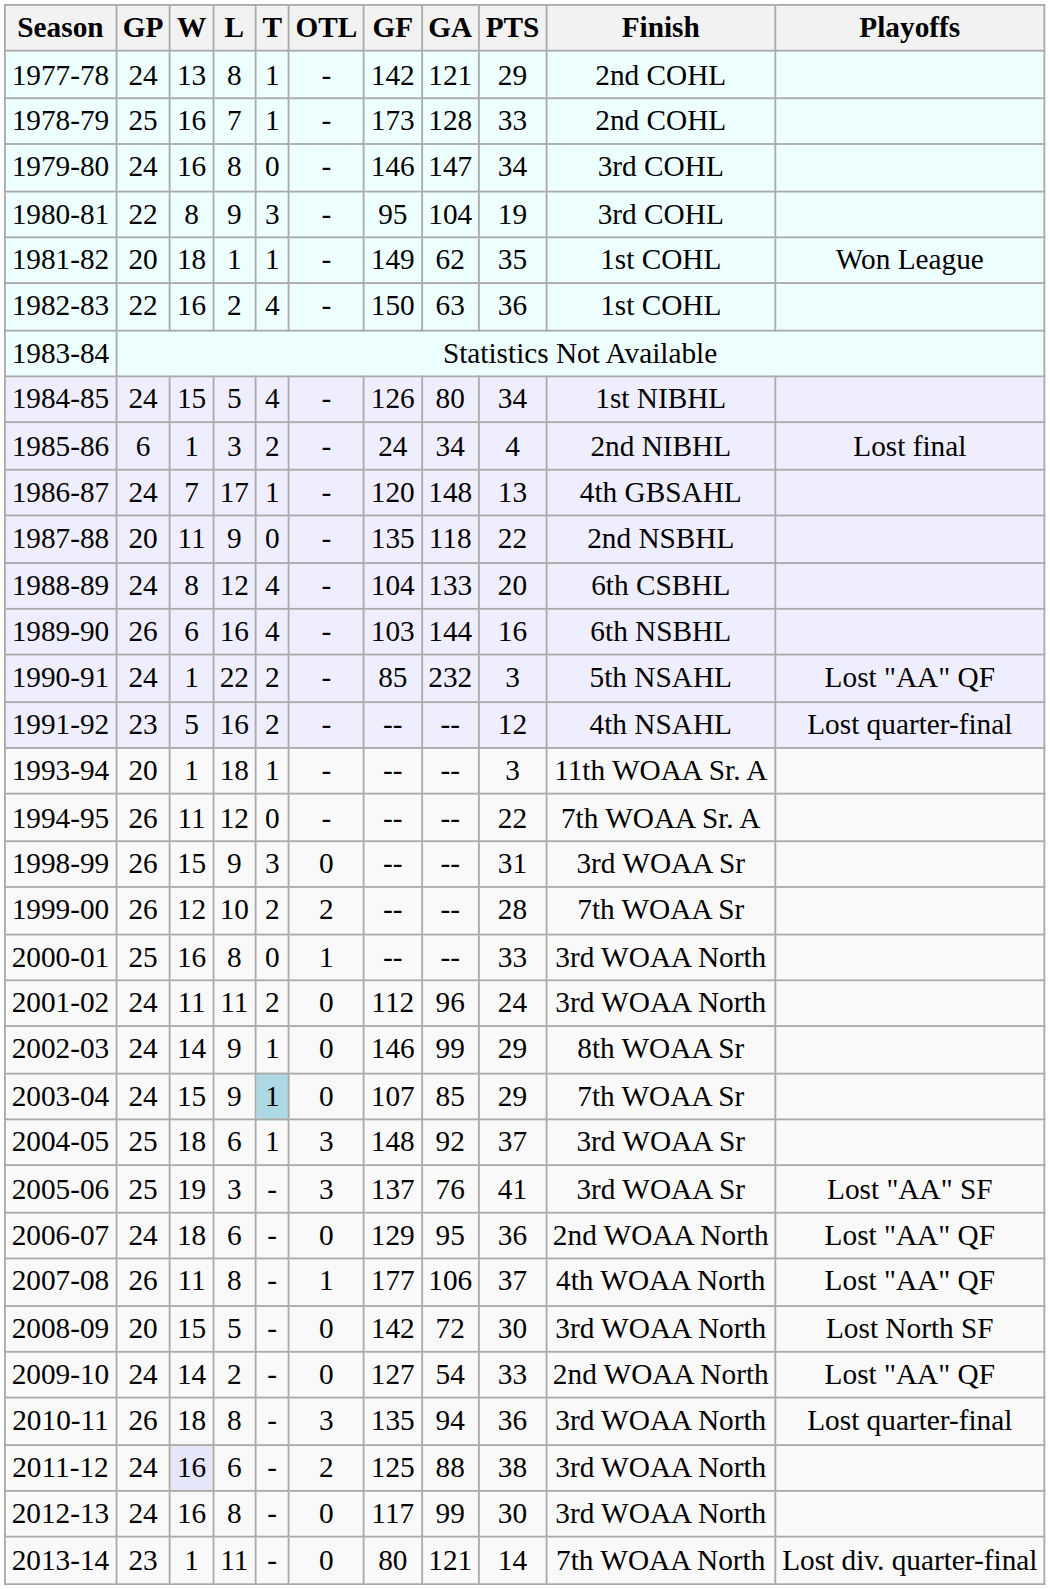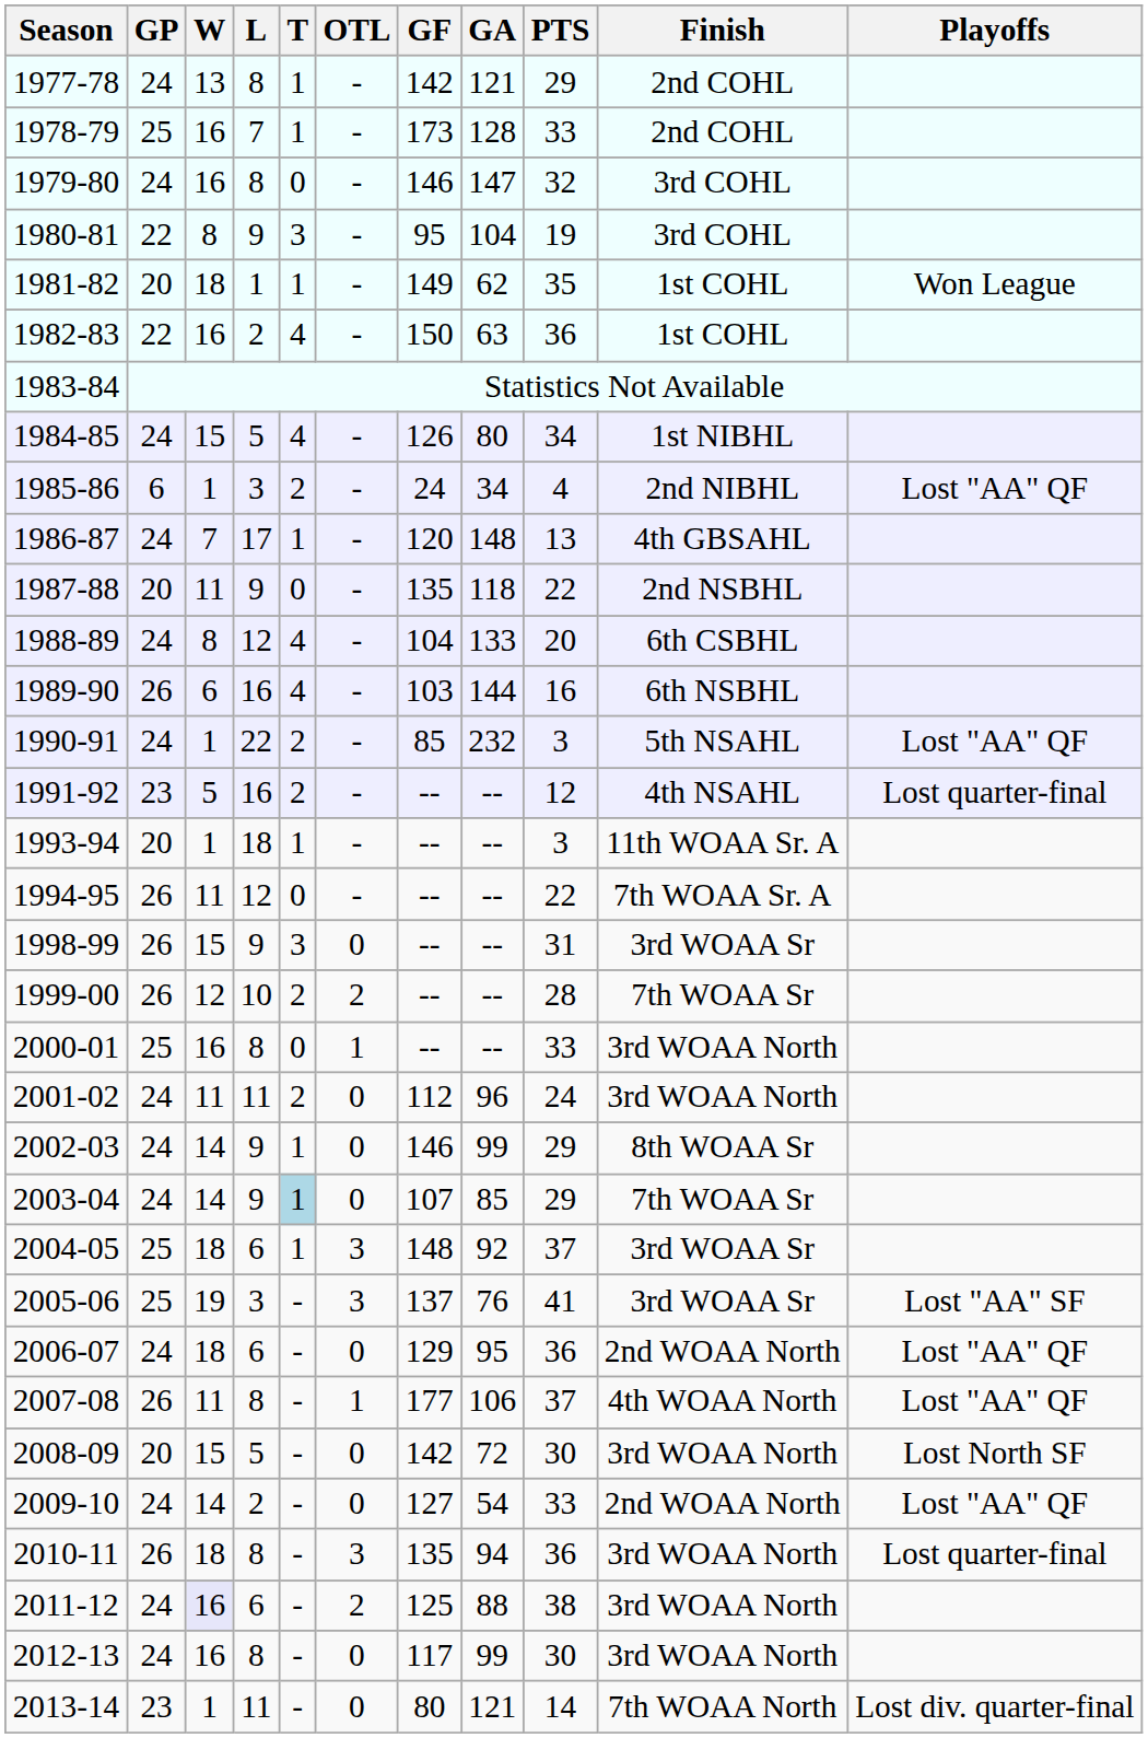1979-80 | PTS: 34 -> 32
1985-86 | Playoffs: Lost final -> Lost "AA" QF
2003-04 | W: 15 -> 14
